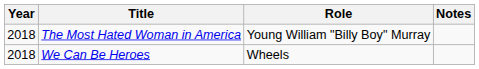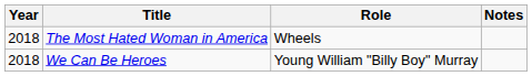The Most Hated Woman in America | Role: Young William "Billy Boy" Murray -> Wheels
We Can Be Heroes | Role: Wheels -> Young William "Billy Boy" Murray
